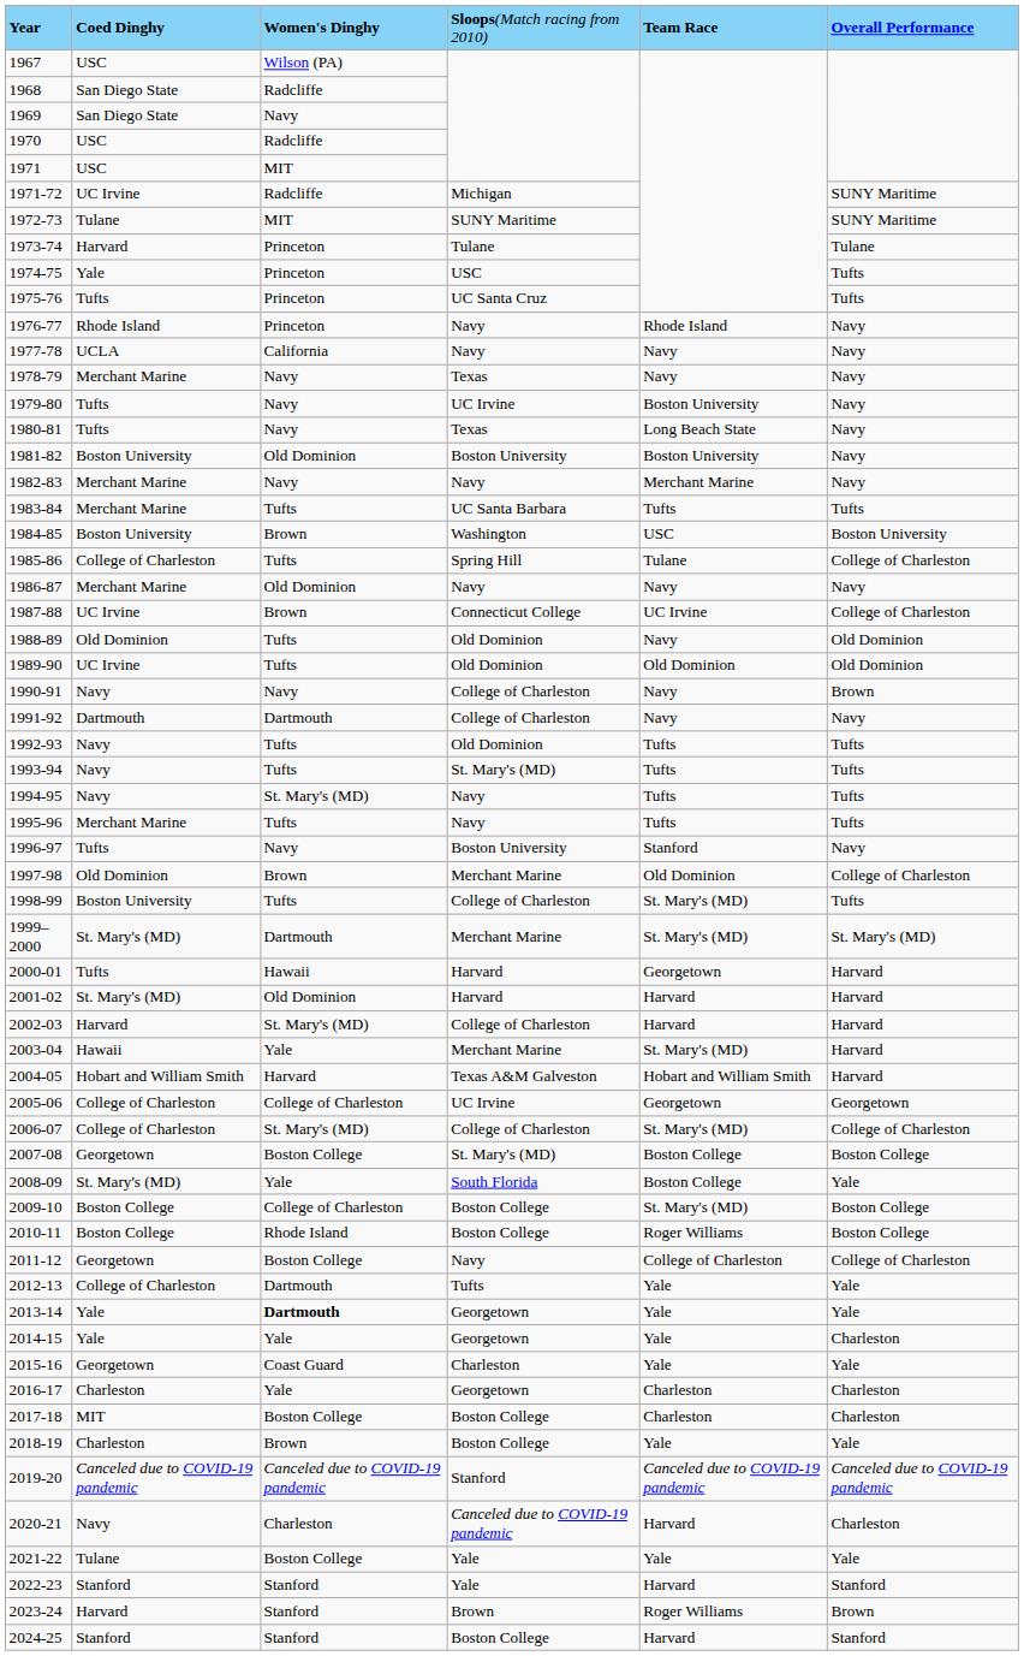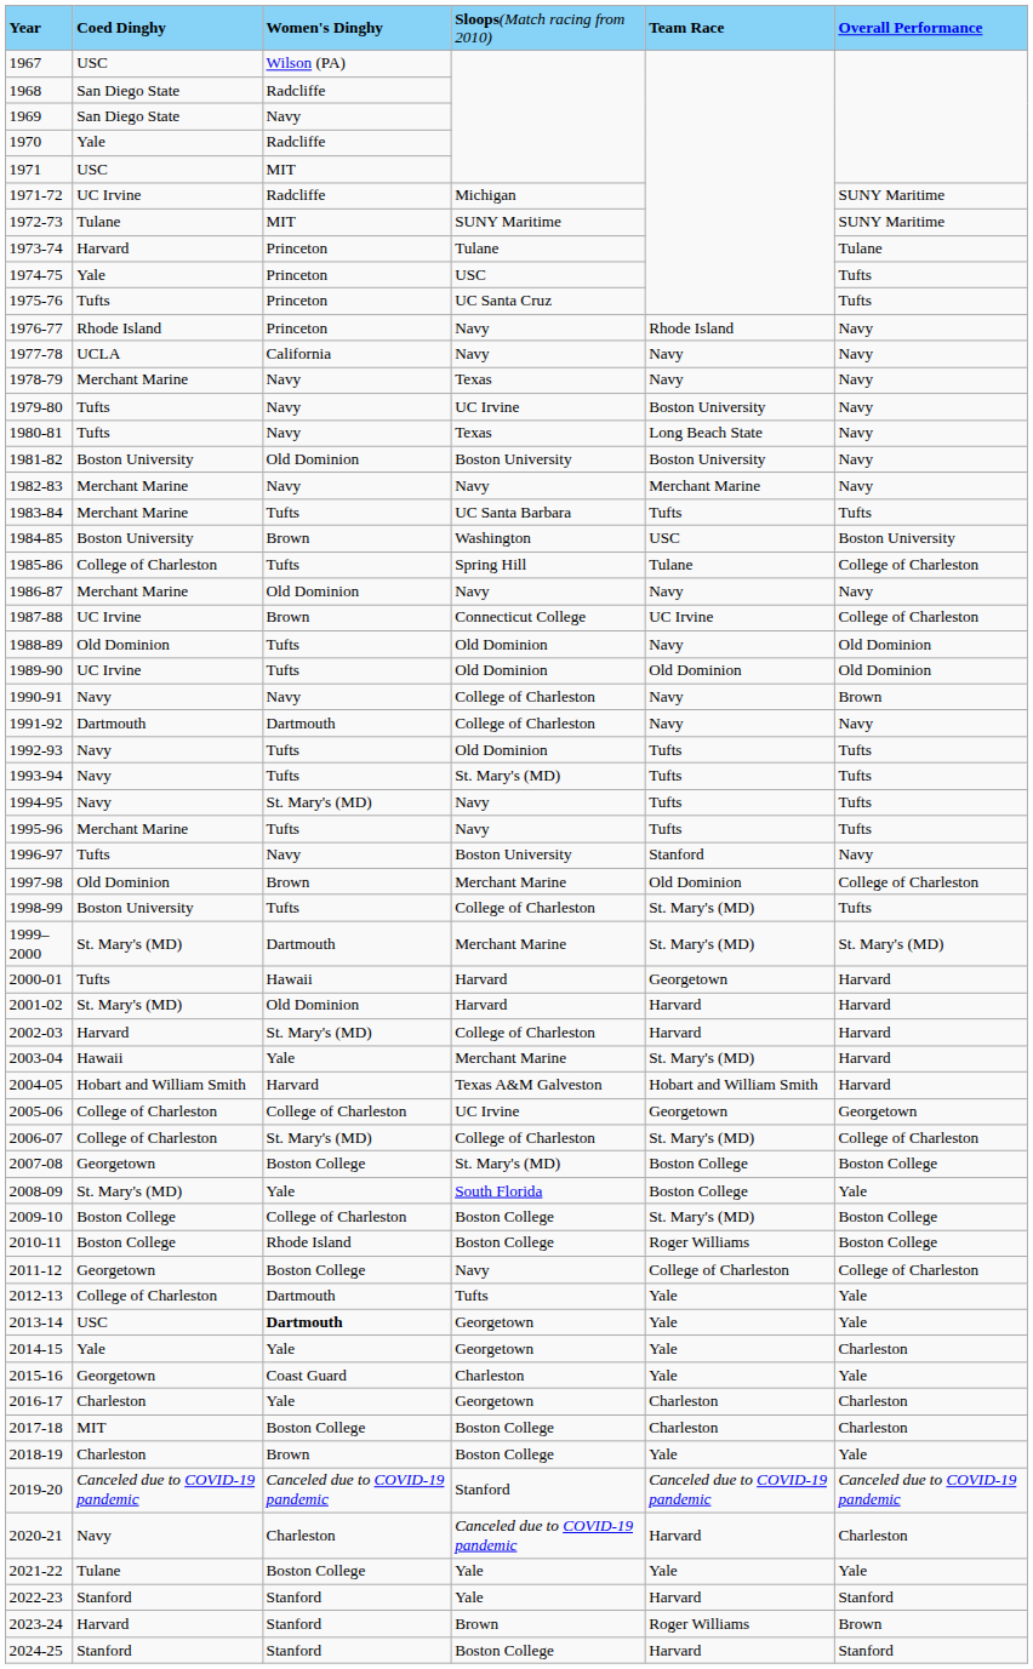1970 | column 2: USC -> Yale
2013-14 | column 2: Yale -> USC
